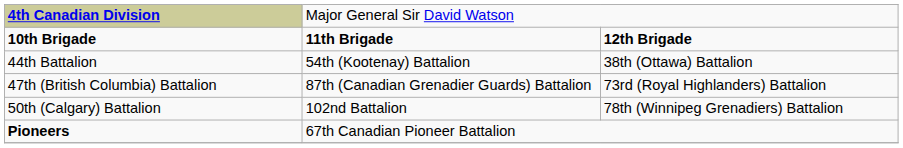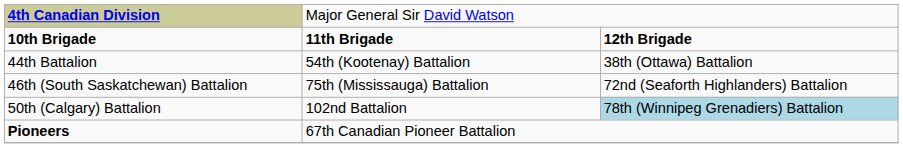+ row: 46th (South Saskatchewan) Battalion | 75th (Mississauga) Battalion | 72nd (Seaforth Highlanders) Battalion
- row: 47th (British Columbia) Battalion | 87th (Canadian Grenadier Guards) Battalion | 73rd (Royal Highlanders) Battalion
50th (Calgary) Battalion | column 3: no background -> lightblue background
